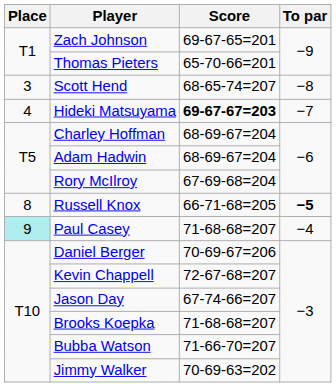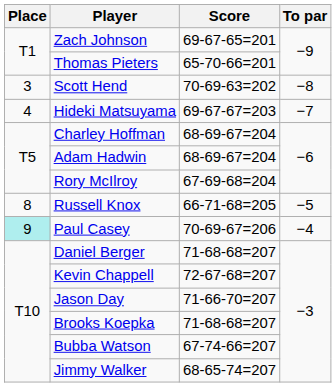Scott Hend | Score: 68-65-74=207 -> 70-69-63=202
Hideki Matsuyama | Score: bold -> normal
Russell Knox | To par: bold -> normal
Paul Casey | Score: 71-68-68=207 -> 70-69-67=206
Daniel Berger | Score: 70-69-67=206 -> 71-68-68=207
Jason Day | Score: 67-74-66=207 -> 71-66-70=207
Bubba Watson | Score: 71-66-70=207 -> 67-74-66=207
Jimmy Walker | Score: 70-69-63=202 -> 68-65-74=207
